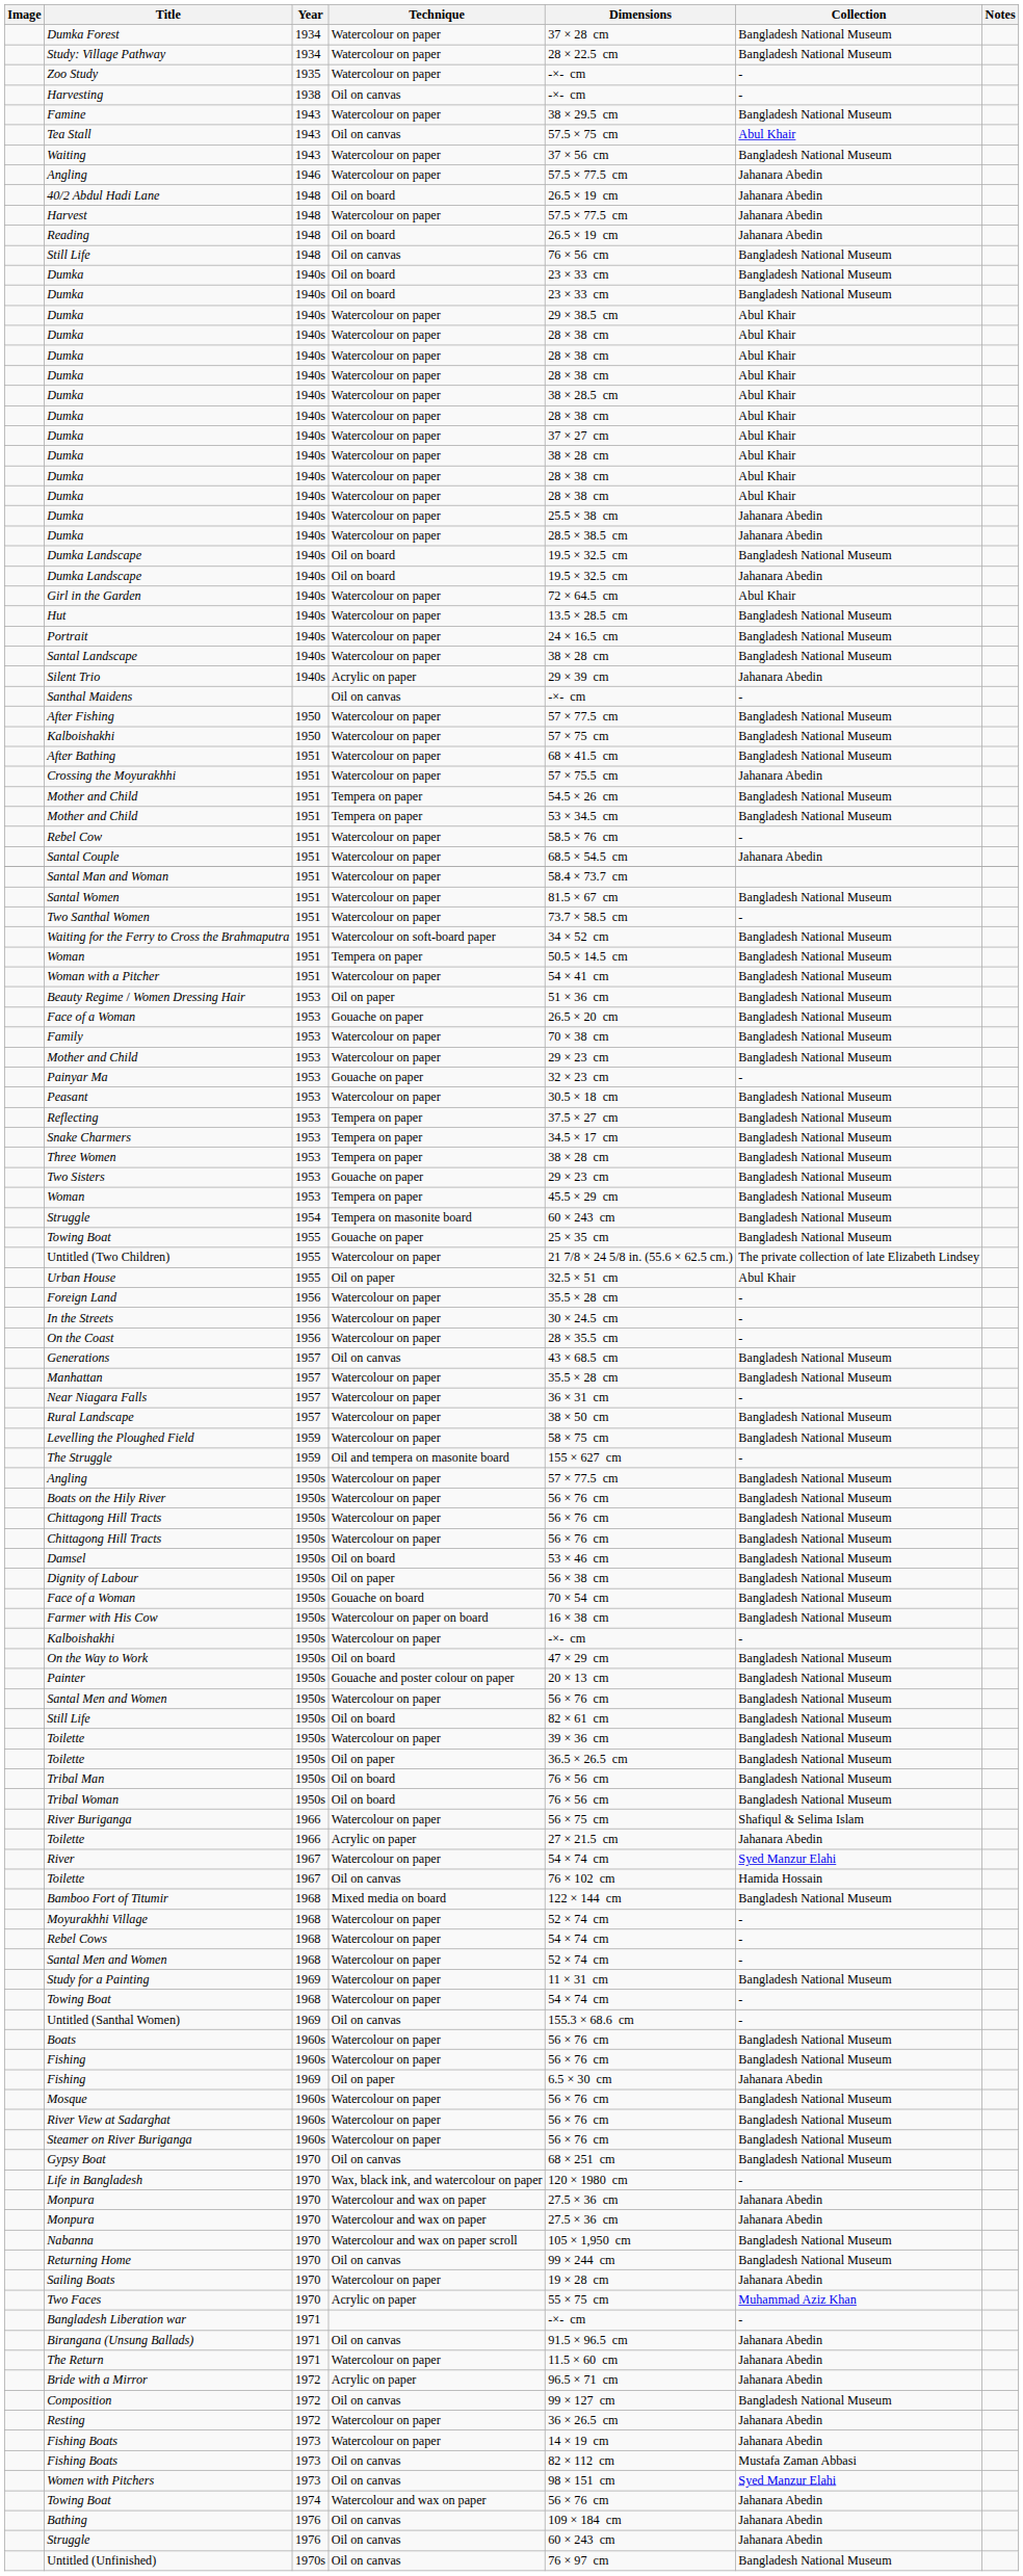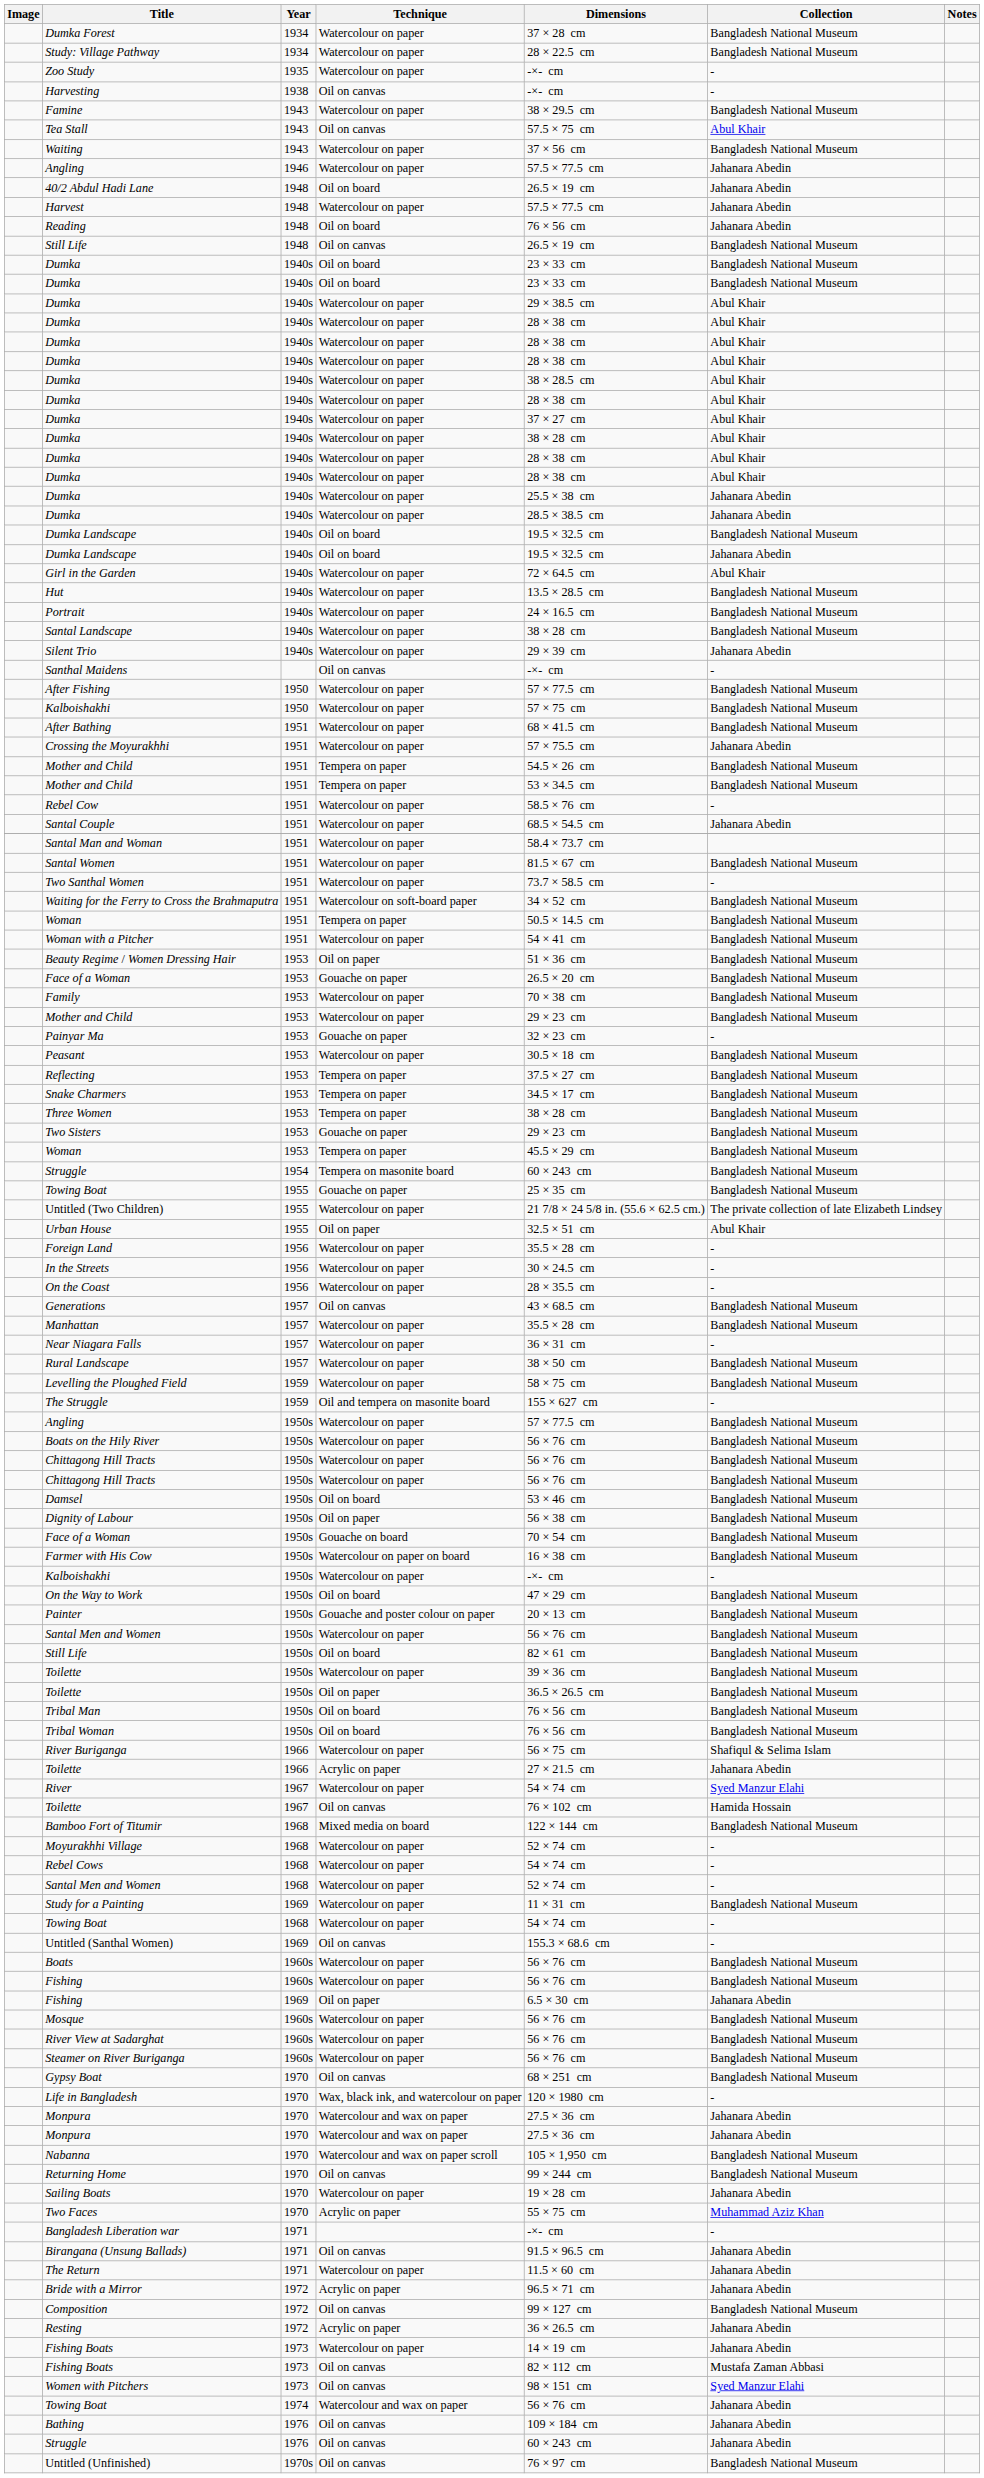Reading | Dimensions: 26.5 × 19 cm -> 76 × 56 cm
Still Life / 1948 | Dimensions: 76 × 56 cm -> 26.5 × 19 cm
Silent Trio | Technique: Acrylic on paper -> Watercolour on paper
Resting | Technique: Watercolour on paper -> Acrylic on paper
